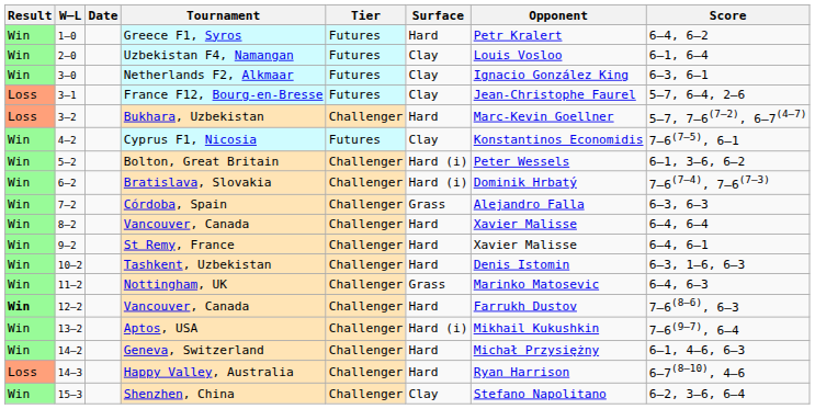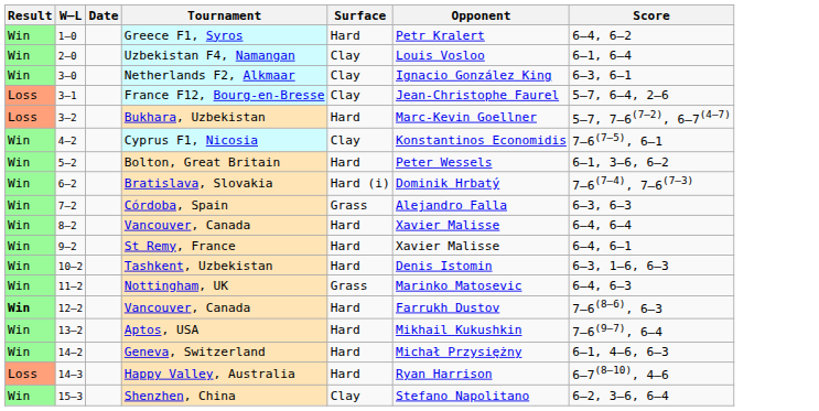- column: Tier | Futures | Futures | Futures | Futures | Challenger | Futures | Challenger | Challenger | Challenger | Challenger | Challenger | Challenger | Challenger | Challenger | Challenger | Challenger | Challenger | Challenger
Bolton, Great Britain | Surface: Hard (i) -> Hard
Aptos, USA | Surface: Hard (i) -> Hard
